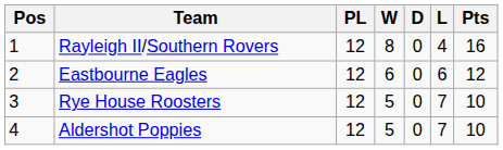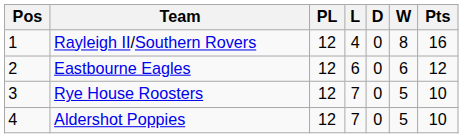columns swapped: W <-> L
